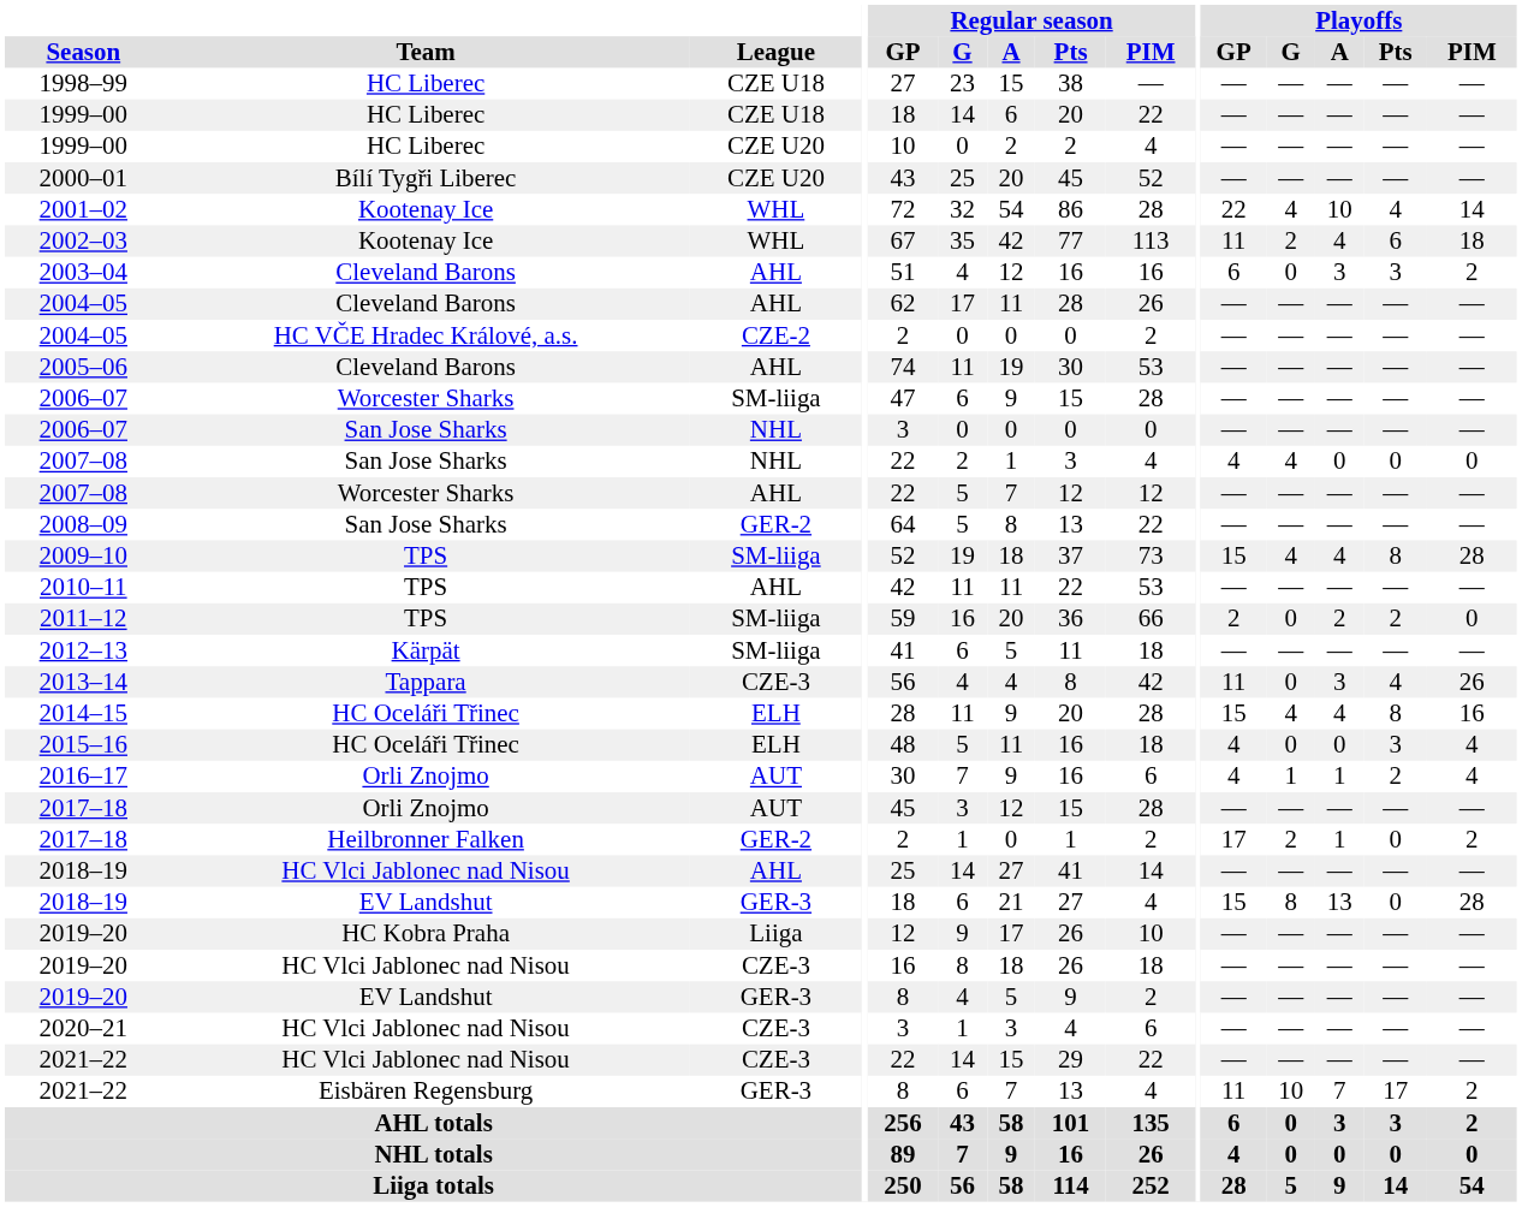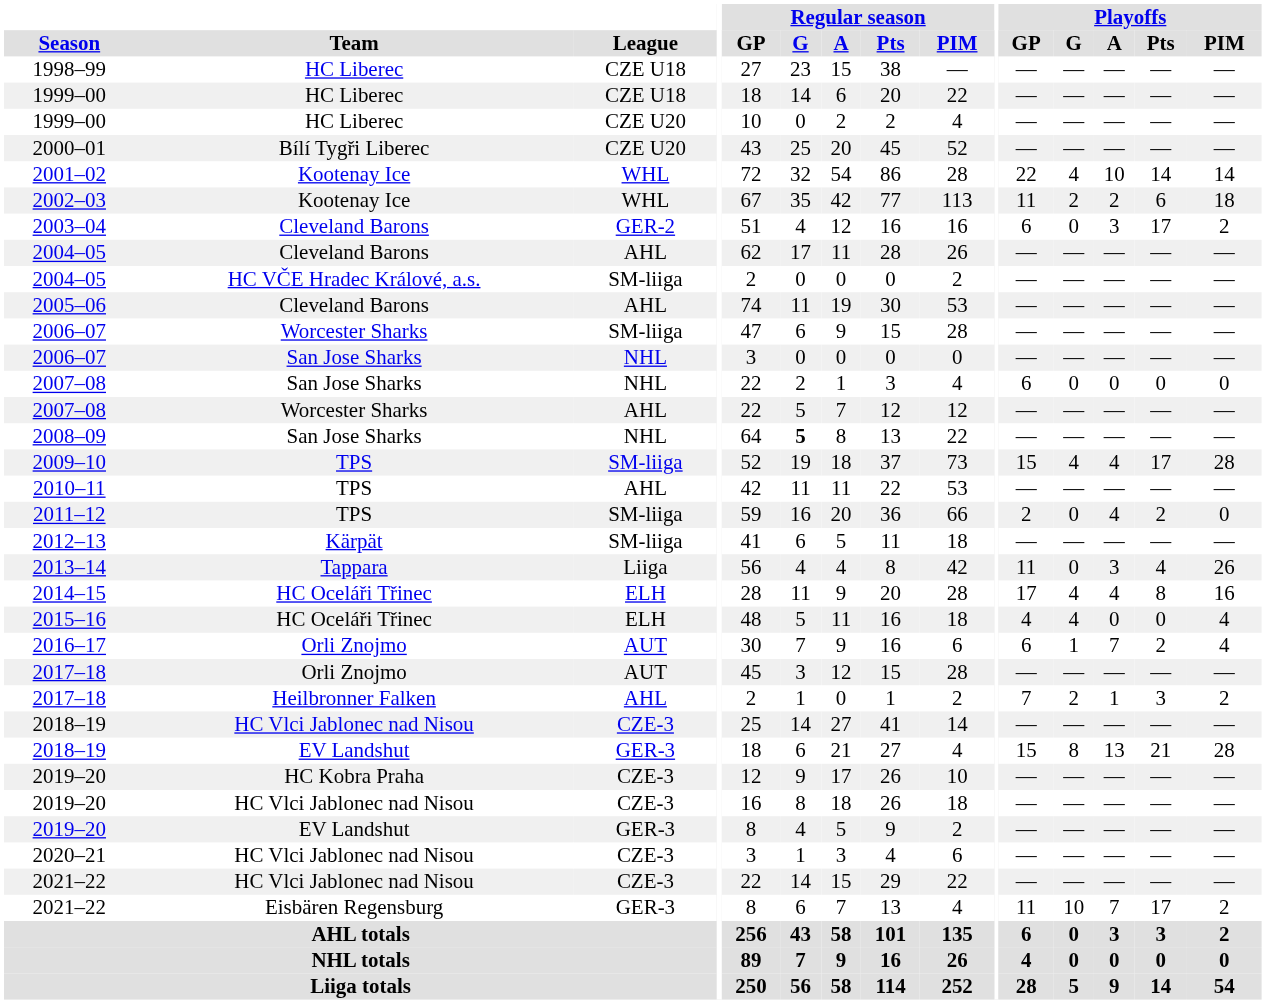2001–02 | Playoffs / Pts: 4 -> 14
2002–03 | Playoffs / A: 4 -> 2
2003–04 | League: AHL -> GER-2
2003–04 | Playoffs / Pts: 3 -> 17
2004–05 / HC VČE Hradec Králové, a.s. | League: CZE-2 -> SM-liiga
2007–08 / San Jose Sharks | Playoffs / GP: 4 -> 6
2007–08 / San Jose Sharks | Playoffs / G: 4 -> 0
2008–09 | League: GER-2 -> NHL
2008–09 | Regular season / G: normal -> bold
2009–10 | Playoffs / Pts: 8 -> 17
2011–12 | Playoffs / A: 2 -> 4
2013–14 | League: CZE-3 -> Liiga
2014–15 | Playoffs / GP: 15 -> 17
2015–16 | Playoffs / G: 0 -> 4
2015–16 | Playoffs / Pts: 3 -> 0
2016–17 | Playoffs / GP: 4 -> 6
2016–17 | Playoffs / A: 1 -> 7
2017–18 / Heilbronner Falken | League: GER-2 -> AHL
2017–18 / Heilbronner Falken | Playoffs / GP: 17 -> 7
2017–18 / Heilbronner Falken | Playoffs / Pts: 0 -> 3
2018–19 / HC Vlci Jablonec nad Nisou | League: AHL -> CZE-3
2018–19 / EV Landshut | Playoffs / Pts: 0 -> 21
2019–20 / HC Kobra Praha | League: Liiga -> CZE-3
